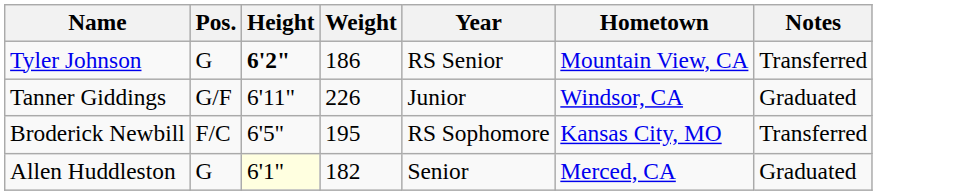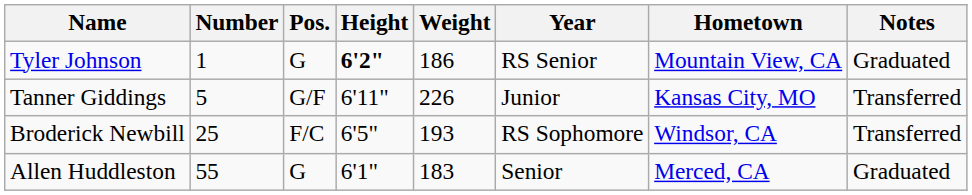+ column: Number | 1 | 5 | 25 | 55
Tyler Johnson | Notes: Transferred -> Graduated
Tanner Giddings | Hometown: Windsor, CA -> Kansas City, MO
Tanner Giddings | Notes: Graduated -> Transferred
Broderick Newbill | Weight: 195 -> 193
Broderick Newbill | Hometown: Kansas City, MO -> Windsor, CA
Allen Huddleston | Height: lightyellow background -> no background
Allen Huddleston | Weight: 182 -> 183
